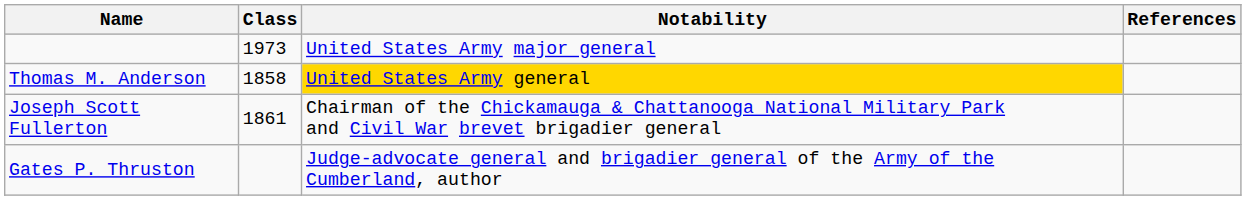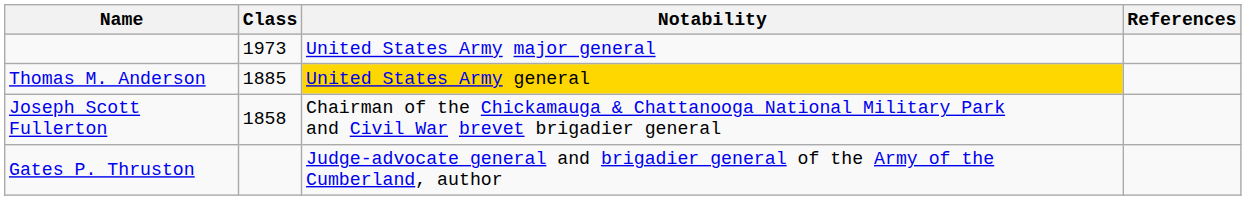Thomas M. Anderson | Class: 1858 -> 1885
Joseph Scott Fullerton | Class: 1861 -> 1858
